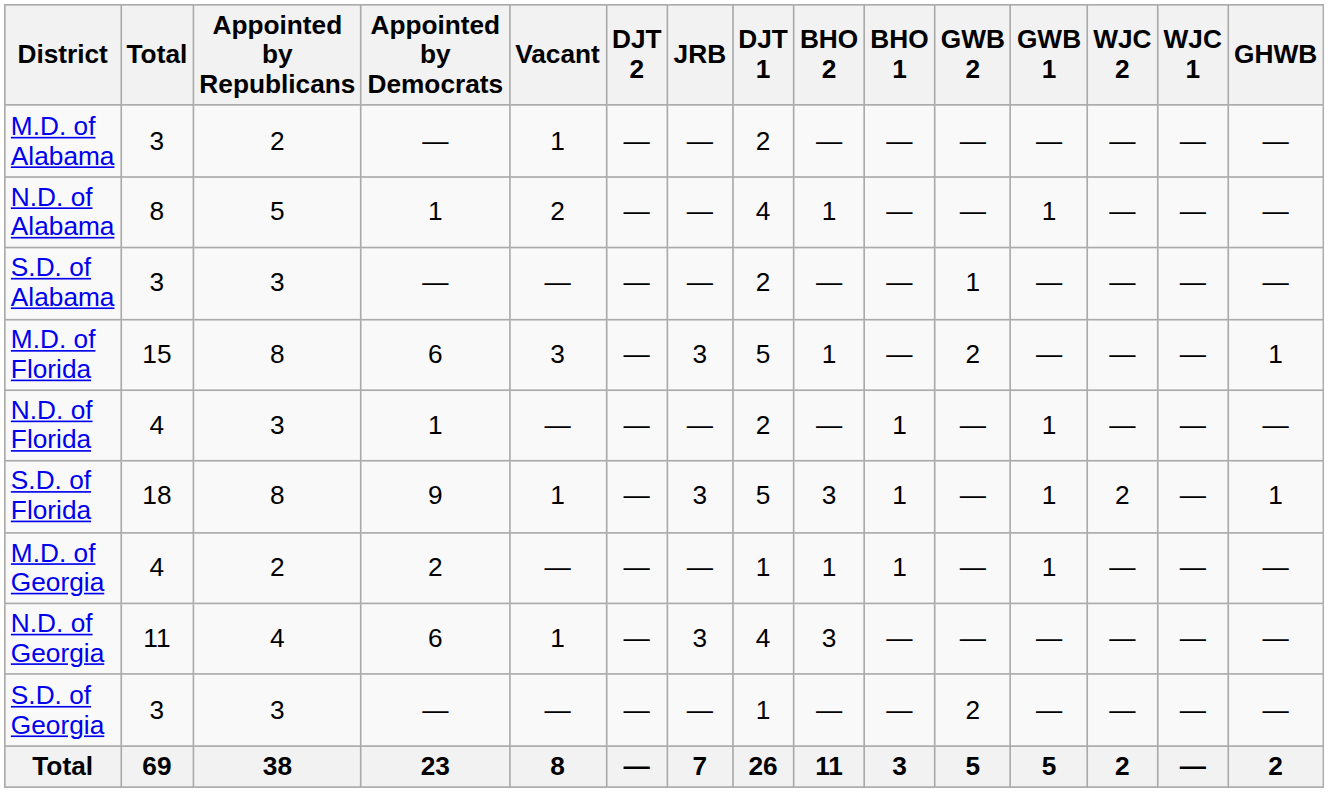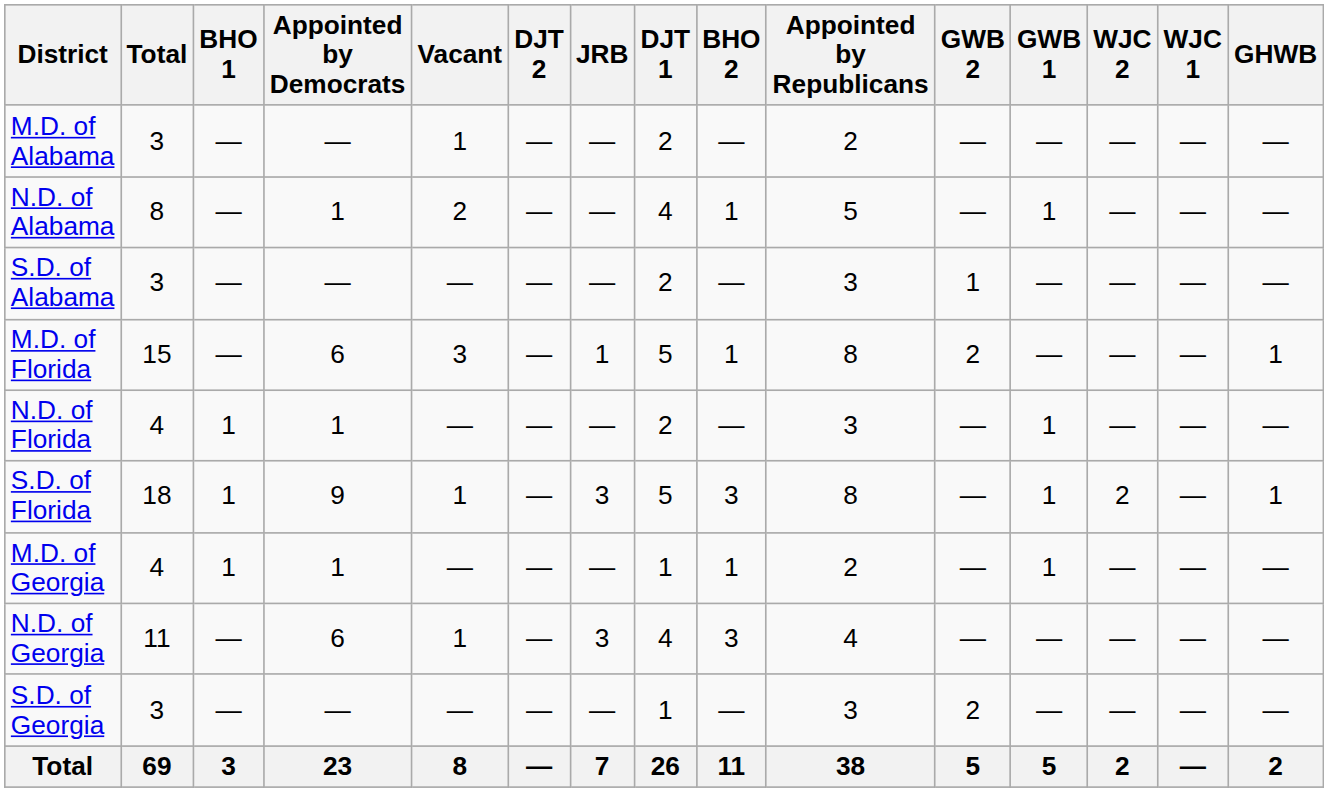columns swapped: Appointed by Republicans <-> BHO 1
M.D. of Florida | JRB: 3 -> 1
M.D. of Georgia | Appointed by Democrats: 2 -> 1
